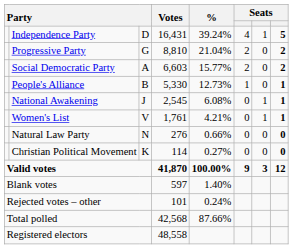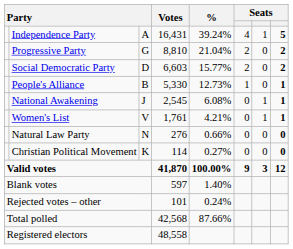Independence Party | column 3: D -> A
Social Democratic Party | column 3: A -> D
